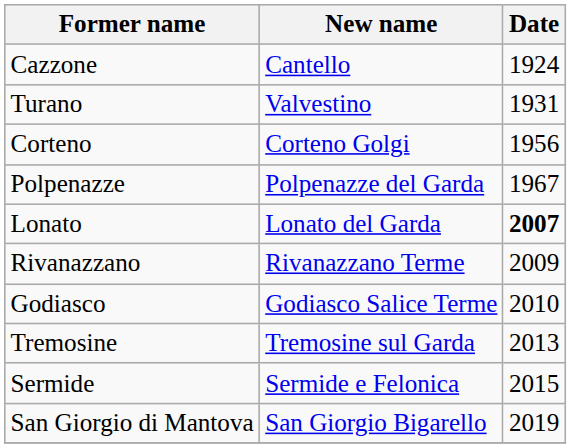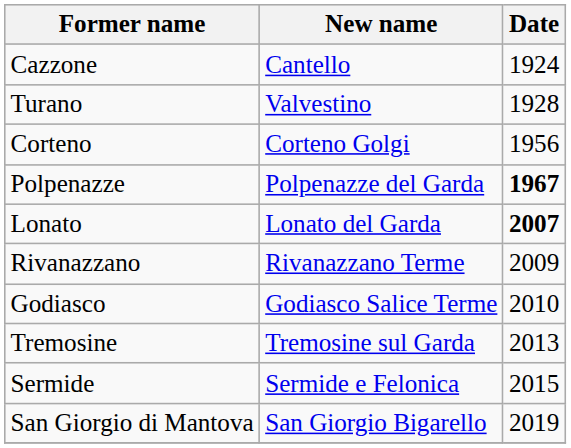Turano | Date: 1931 -> 1928
Polpenazze | Date: normal -> bold
